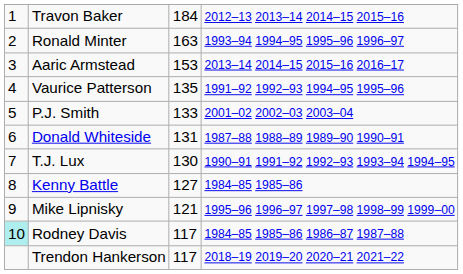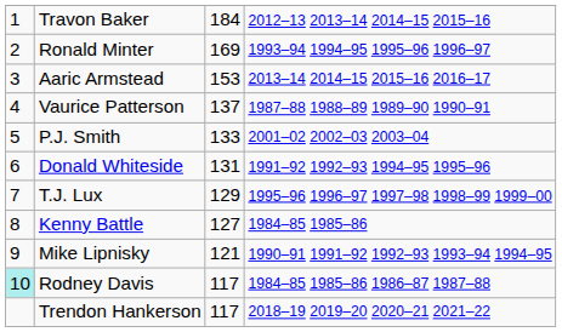Ronald Minter | column 3: 163 -> 169
Vaurice Patterson | column 3: 135 -> 137
Vaurice Patterson | column 4: 1991–92 1992–93 1994–95 1995–96 -> 1987–88 1988–89 1989–90 1990–91
Donald Whiteside | column 4: 1987–88 1988–89 1989–90 1990–91 -> 1991–92 1992–93 1994–95 1995–96
T.J. Lux | column 3: 130 -> 129
T.J. Lux | column 4: 1990–91 1991–92 1992–93 1993–94 1994–95 -> 1995–96 1996–97 1997–98 1998–99 1999–00
Mike Lipnisky | column 4: 1995–96 1996–97 1997–98 1998–99 1999–00 -> 1990–91 1991–92 1992–93 1993–94 1994–95
